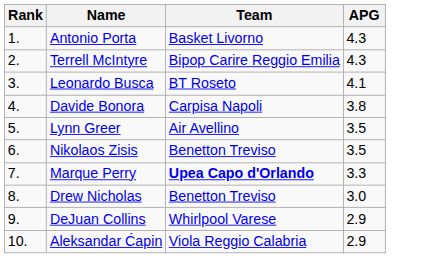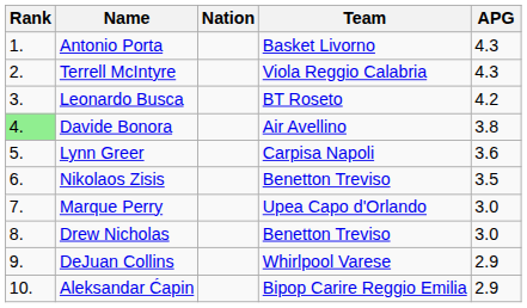+ column: Nation
Terrell McIntyre | Team: Bipop Carire Reggio Emilia -> Viola Reggio Calabria
Leonardo Busca | APG: 4.1 -> 4.2
Davide Bonora | Rank: no background -> lightgreen background
Davide Bonora | Team: Carpisa Napoli -> Air Avellino
Lynn Greer | Team: Air Avellino -> Carpisa Napoli
Lynn Greer | APG: 3.5 -> 3.6
Marque Perry | Team: bold -> normal
Marque Perry | APG: 3.3 -> 3.0
Aleksandar Ćapin | Team: Viola Reggio Calabria -> Bipop Carire Reggio Emilia
